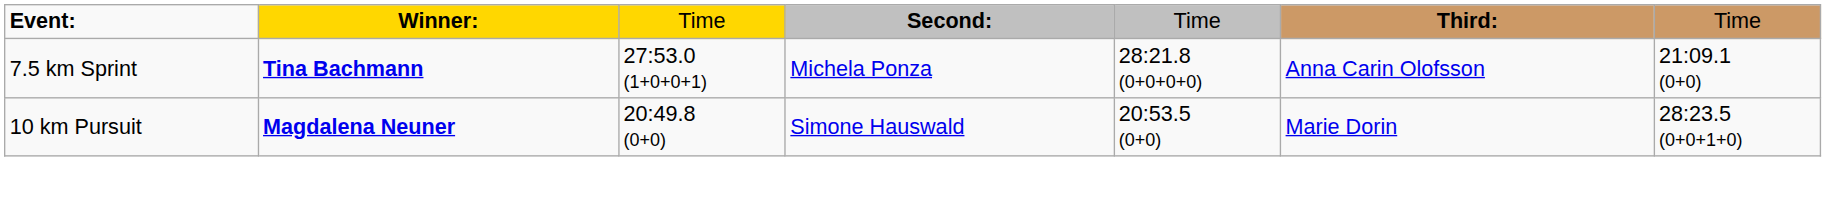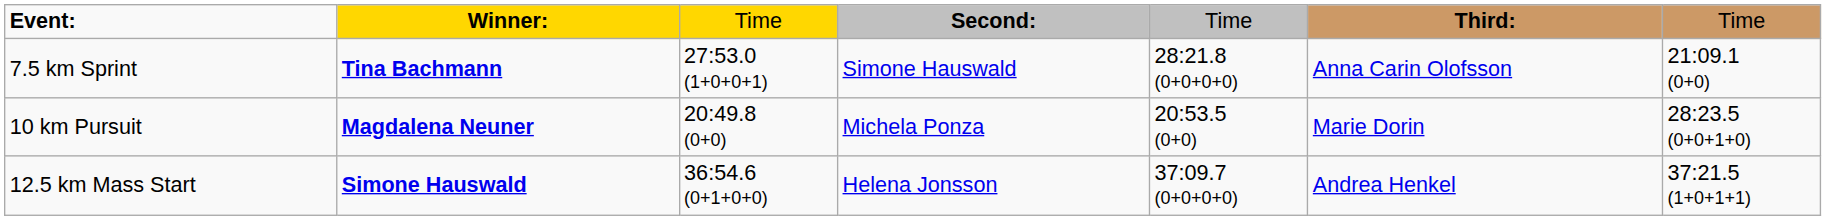7.5 km Sprint | column 4: Michela Ponza -> Simone Hauswald
10 km Pursuit | column 4: Simone Hauswald -> Michela Ponza
+ row: 12.5 km Mass Start | Simone Hauswald | 36:54.6 (0+1+0+0) | Helena Jonsson | 37:09.7 (0+0+0+0) | Andrea Henkel | 37:21.5 (1+0+1+1)
